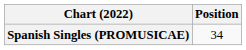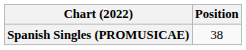Spanish Singles (PROMUSICAE) | Position: 34 -> 38
